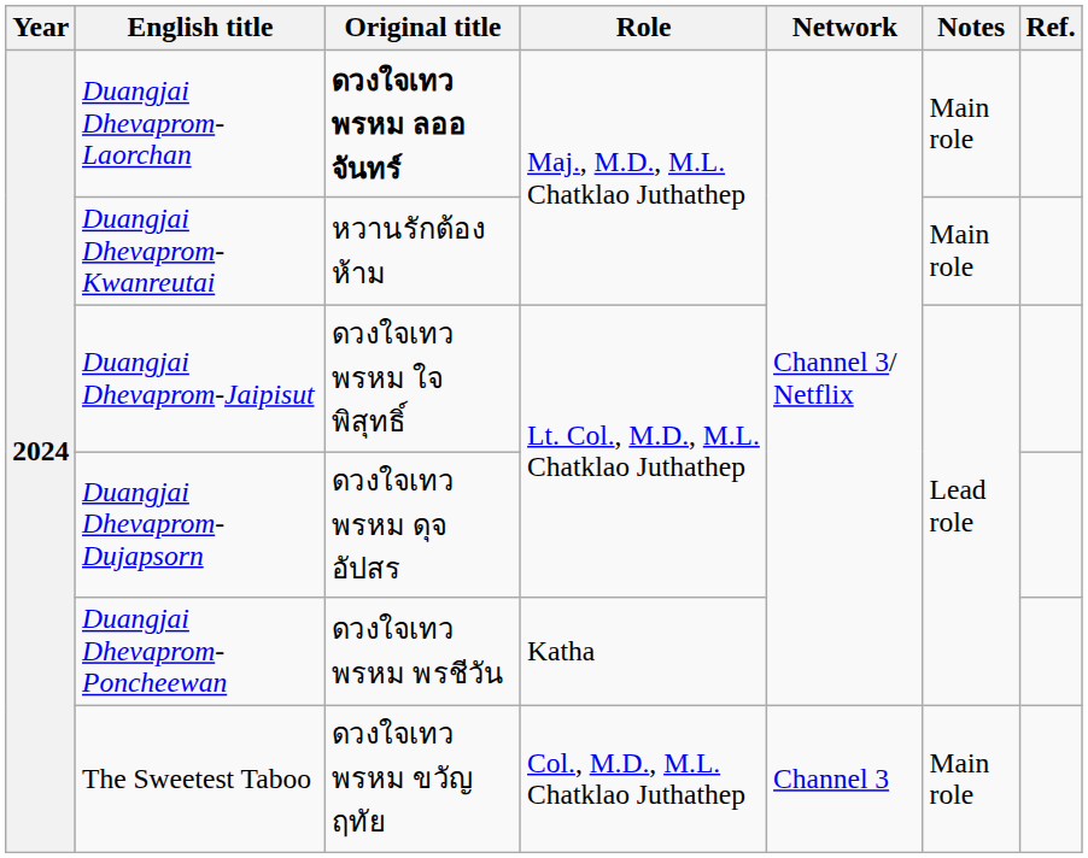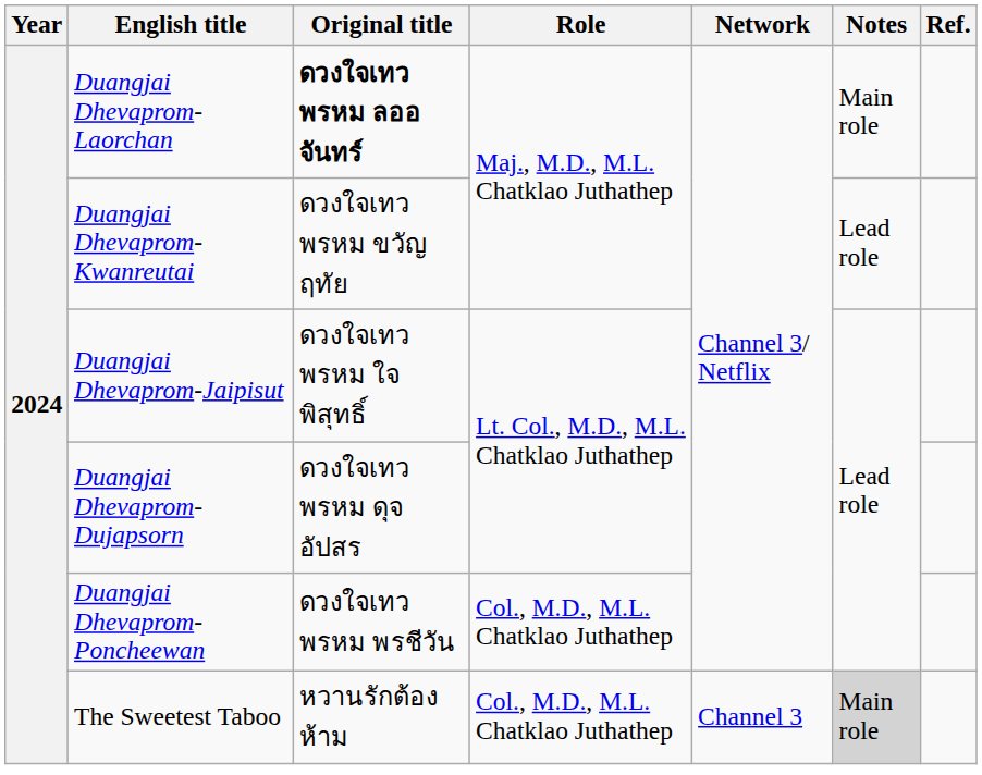Duangjai Dhevaprom-Kwanreutai | Original title: หวานรักต้องห้าม -> ดวงใจเทวพรหม ขวัญฤทัย
Duangjai Dhevaprom-Kwanreutai | Notes: Main role -> Lead role
Duangjai Dhevaprom-Poncheewan | Role: Katha -> Col., M.D., M.L. Chatklao Juthathep
The Sweetest Taboo | Original title: ดวงใจเทวพรหม ขวัญฤทัย -> หวานรักต้องห้าม
The Sweetest Taboo | Notes: no background -> lightgrey background
